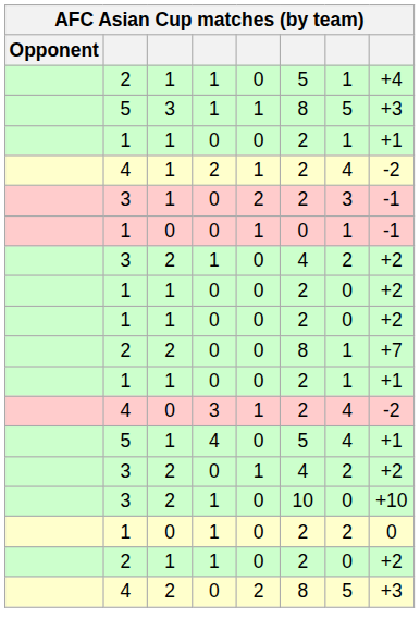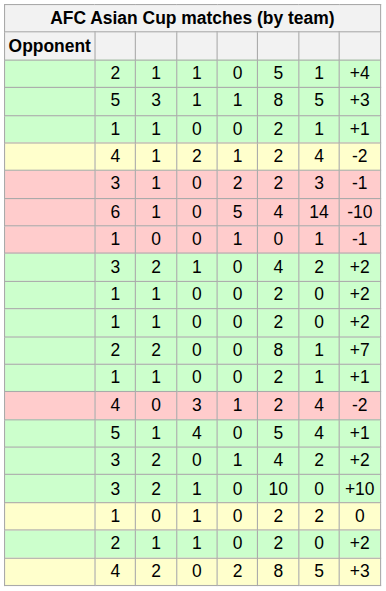+ row: 6 | 1 | 0 | 5 | 4 | 14 | -10
